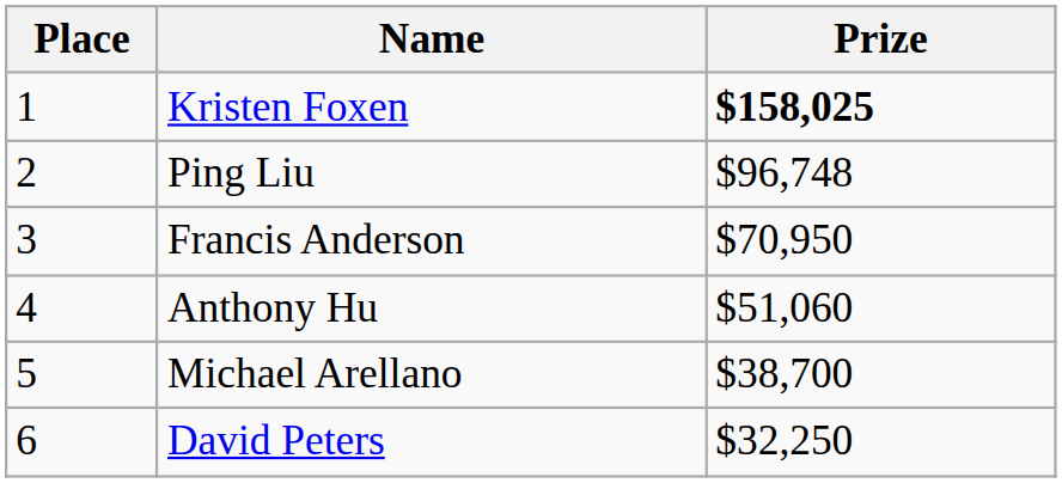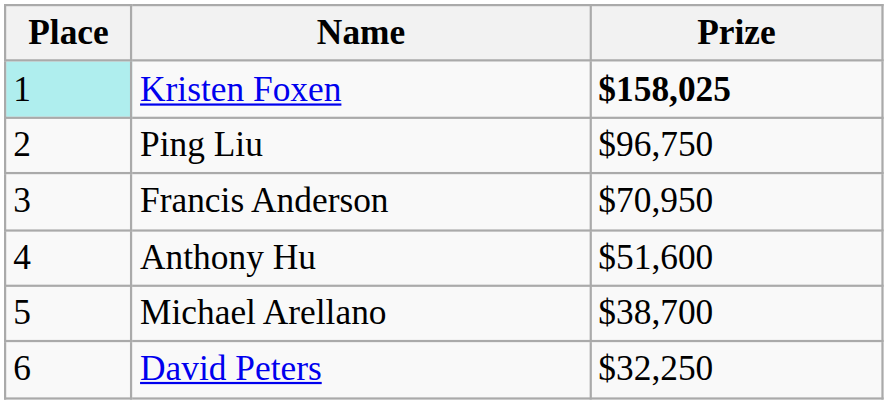Kristen Foxen | Place: no background -> paleturquoise background
Ping Liu | Prize: $96,748 -> $96,750
Anthony Hu | Prize: $51,060 -> $51,600
